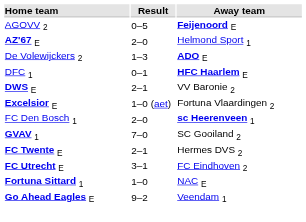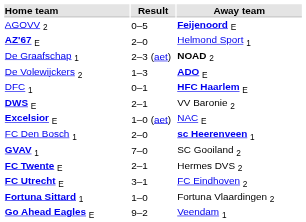+ row: De Graafschap 1 | 2–3 (aet) | NOAD 2
Excelsior E | Away team: Fortuna Vlaardingen 2 -> NAC E
Fortuna Sittard 1 | Away team: NAC E -> Fortuna Vlaardingen 2
